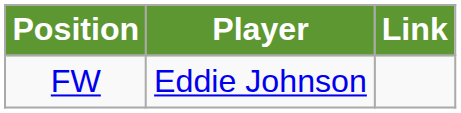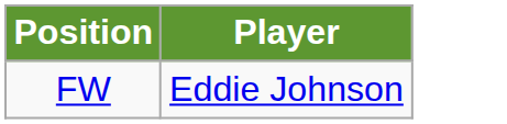- column: Link
